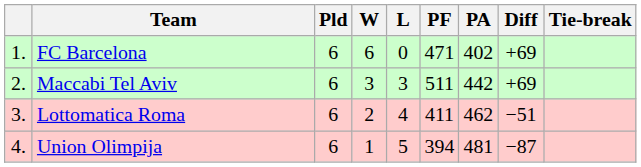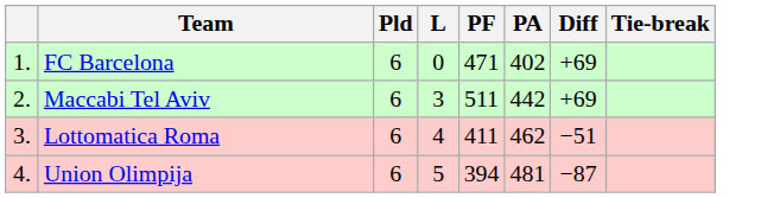- column: W | 6 | 3 | 2 | 1
